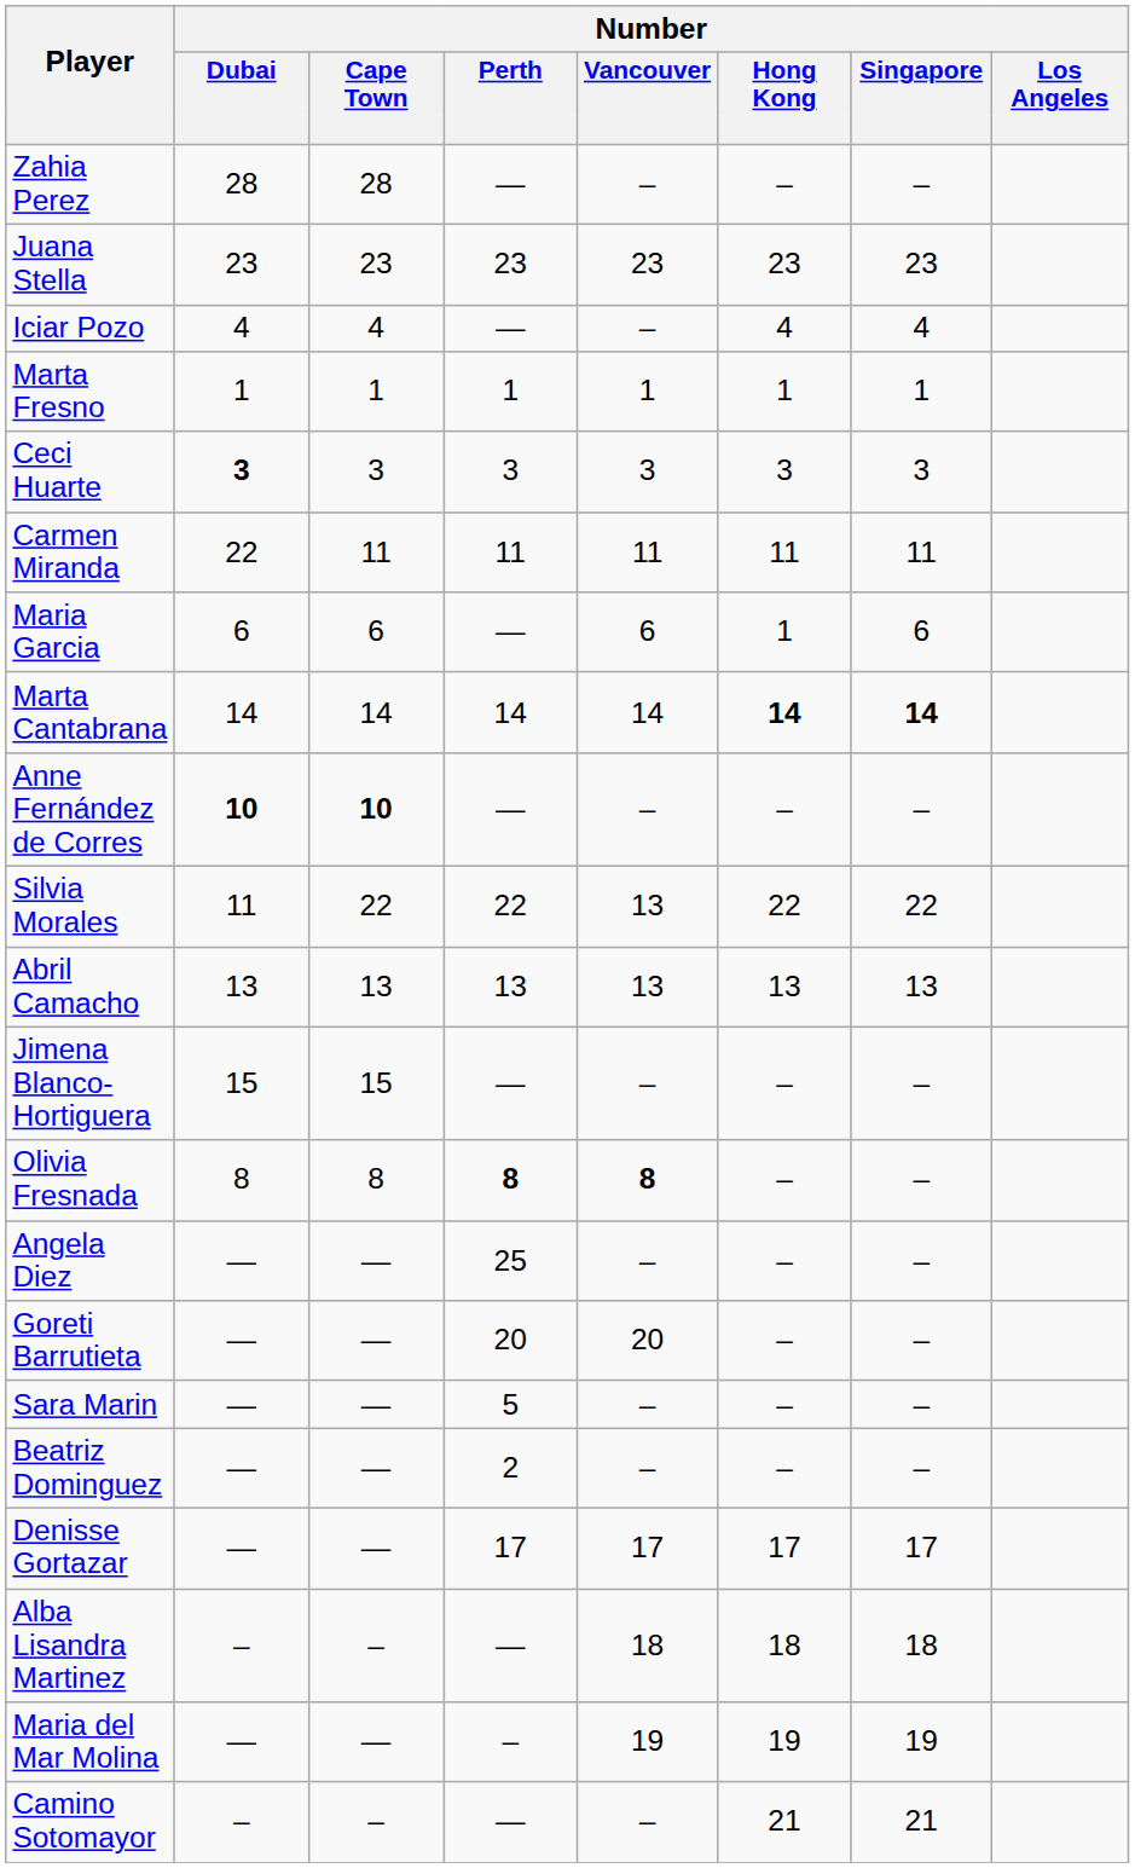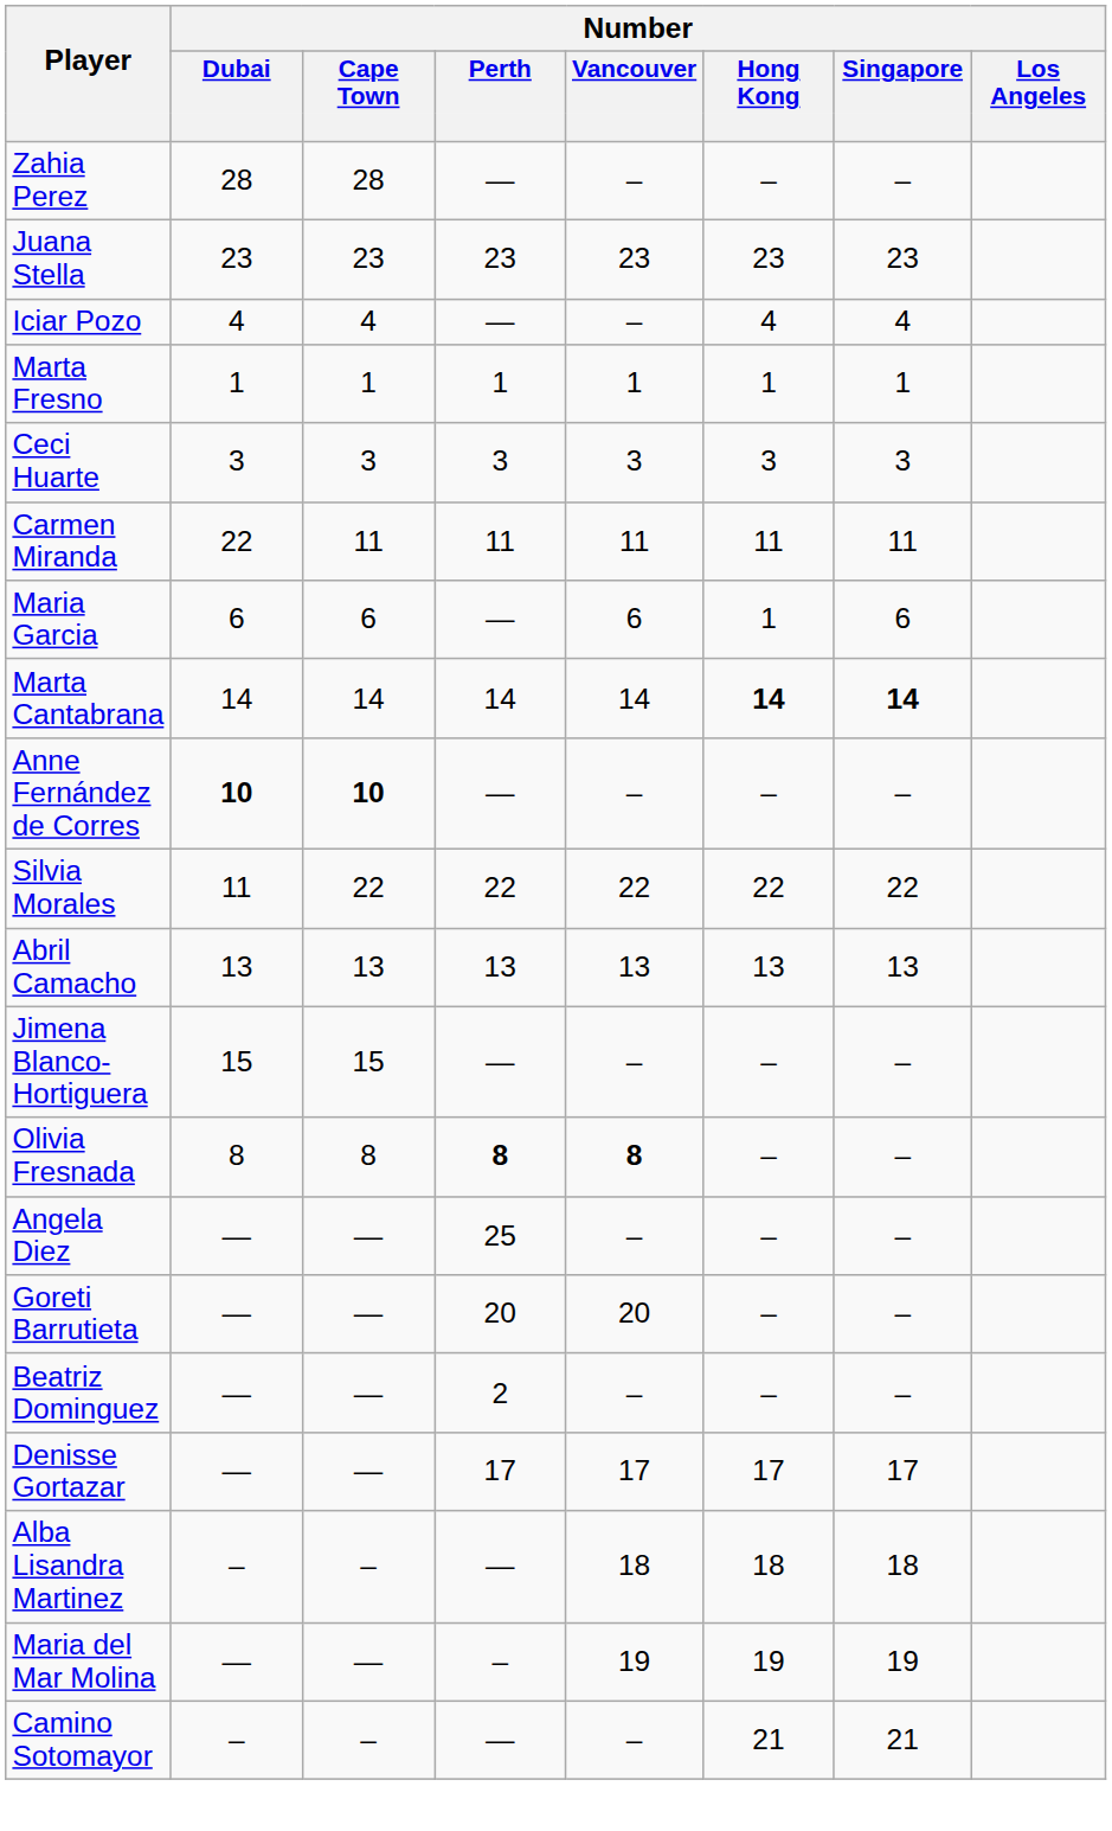Ceci Huarte | Number / Dubai: bold -> normal
Silvia Morales | Number / Vancouver: 13 -> 22
- row: Sara Marin | — | — | 5 | – | – | –
